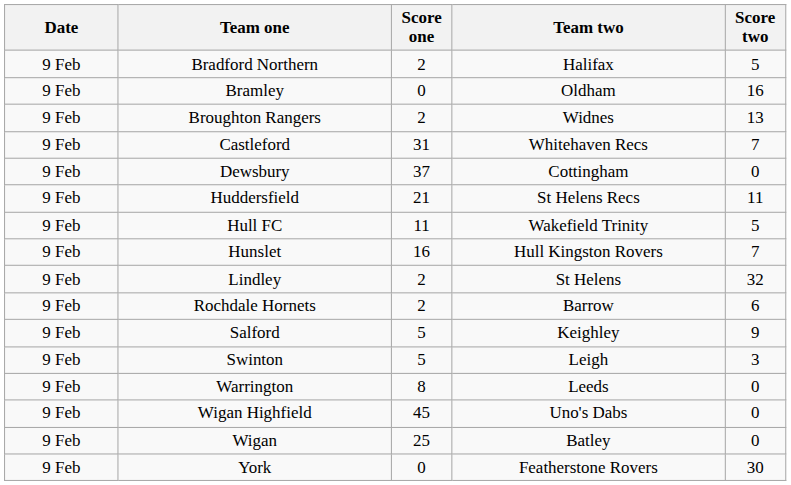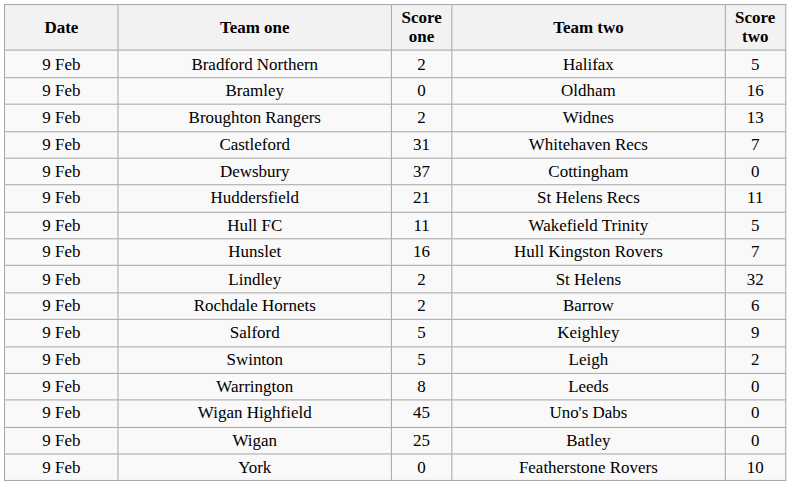Swinton | Score two: 3 -> 2
York | Score two: 30 -> 10
